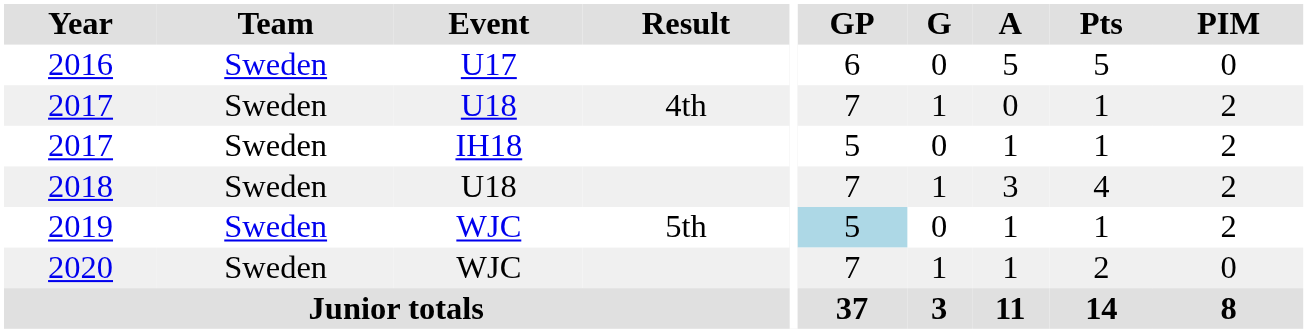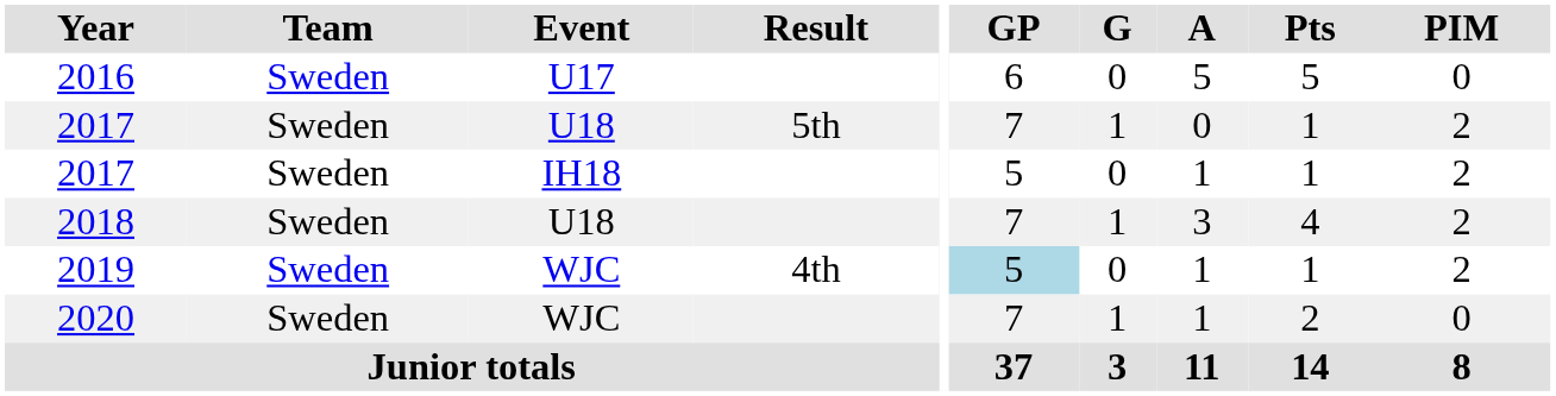2017 / U18 | Result: 4th -> 5th
2019 | Result: 5th -> 4th
